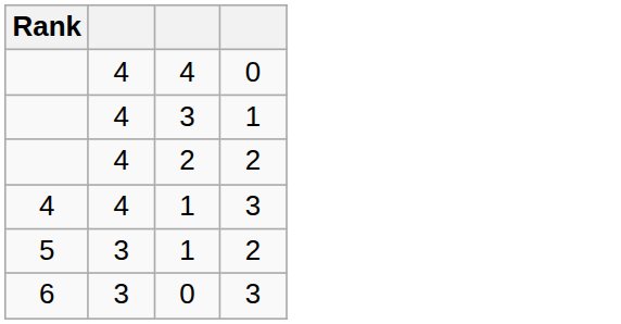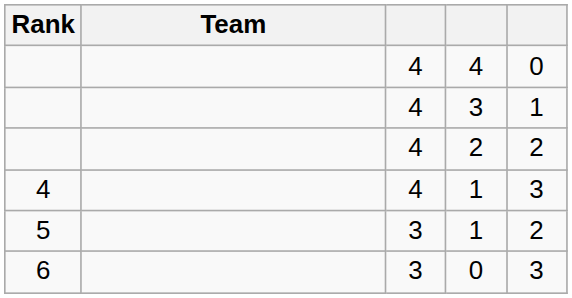+ column: Team
